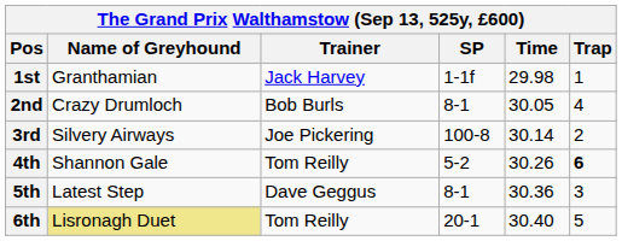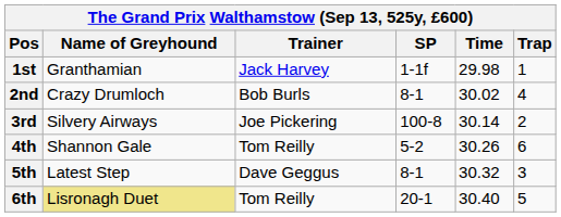2nd | Time: 30.05 -> 30.02
4th | Trap: bold -> normal
5th | Time: 30.36 -> 30.32
